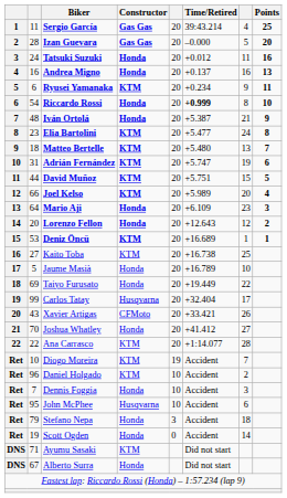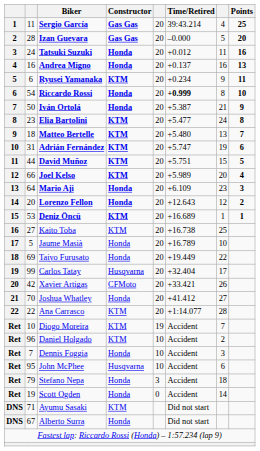Iván Ortolá | column 2: 48 -> 50
Xavier Artigas | column 2: 43 -> 42
